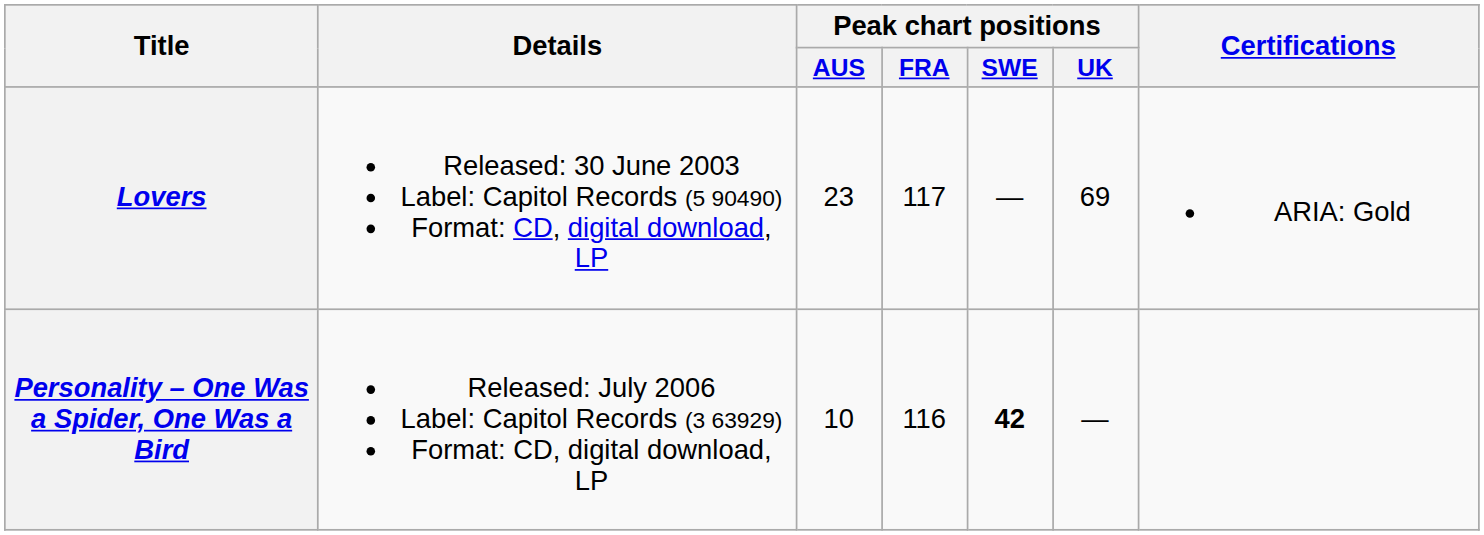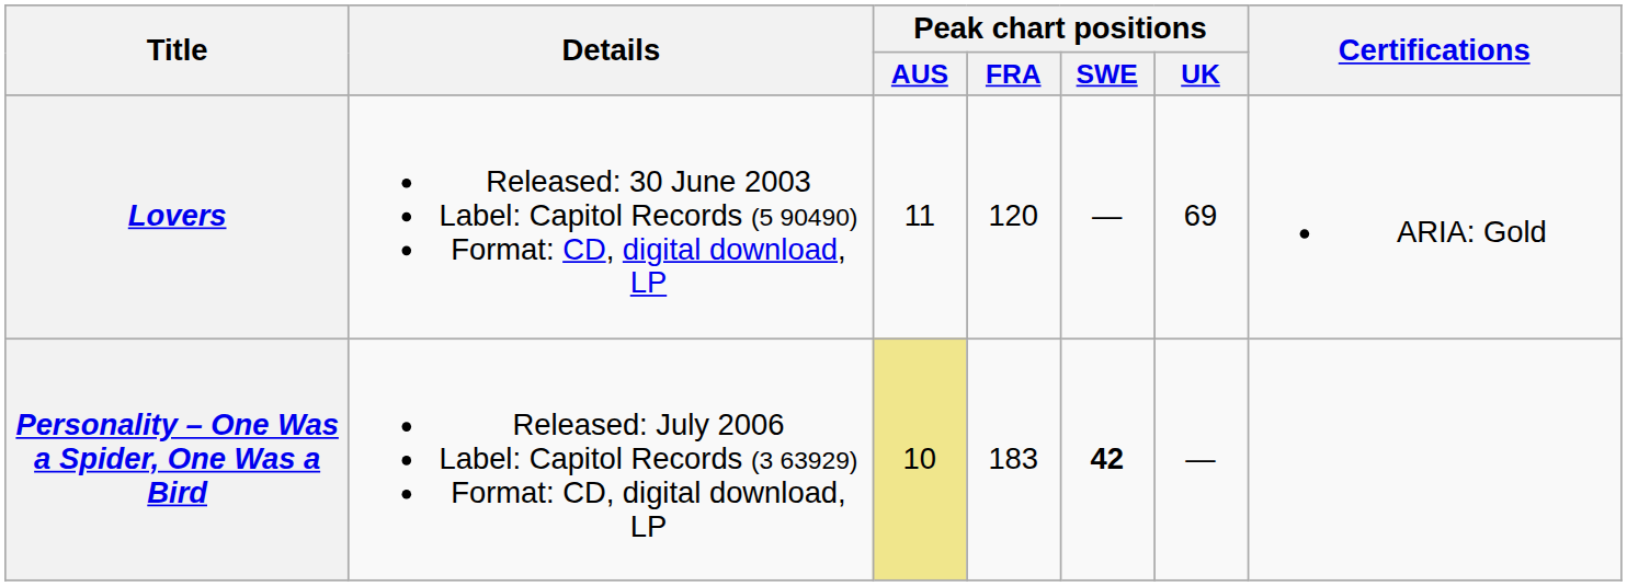Lovers | Peak chart positions / AUS: 23 -> 11
Lovers | Peak chart positions / FRA: 117 -> 120
Personality – One Was a Spider, One Was a Bird | Peak chart positions / AUS: no background -> khaki background
Personality – One Was a Spider, One Was a Bird | Peak chart positions / FRA: 116 -> 183
